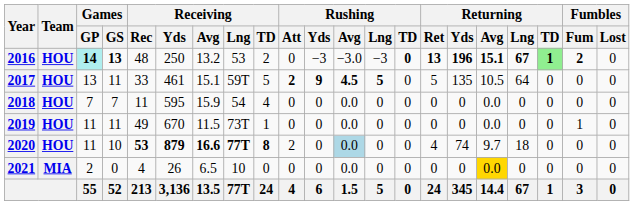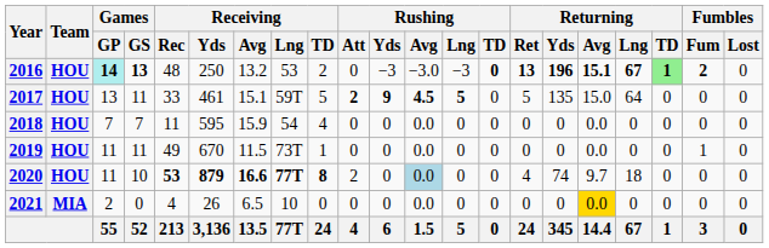2017 | Returning / Avg: 10.5 -> 15.0
